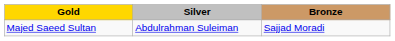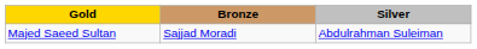columns swapped: Silver <-> Bronze
